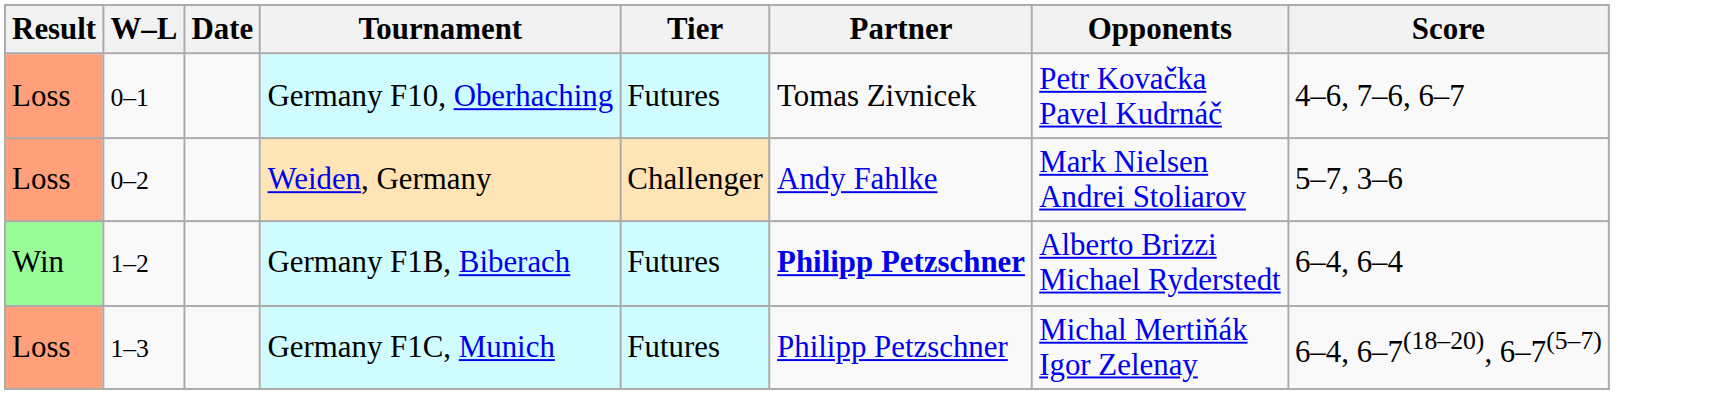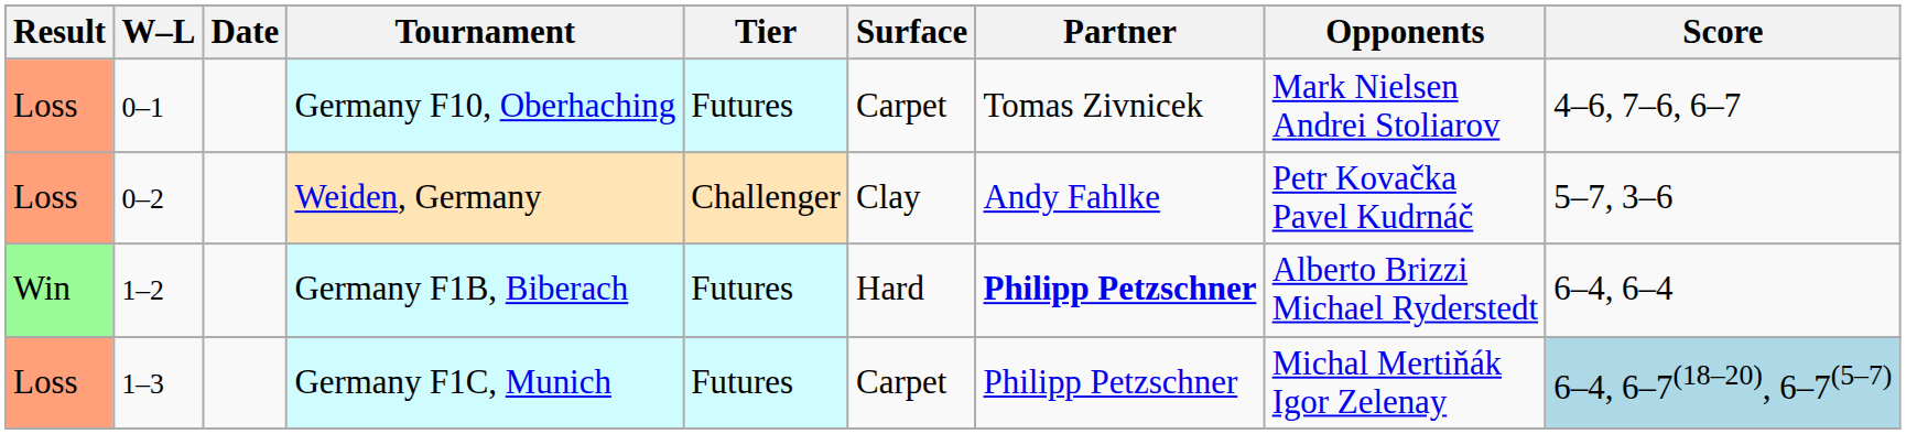+ column: Surface | Carpet | Clay | Hard | Carpet
Germany F10, Oberhaching | Opponents: Petr Kovačka Pavel Kudrnáč -> Mark Nielsen Andrei Stoliarov
Weiden, Germany | Opponents: Mark Nielsen Andrei Stoliarov -> Petr Kovačka Pavel Kudrnáč
Germany F1C, Munich | Score: no background -> lightblue background
